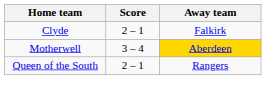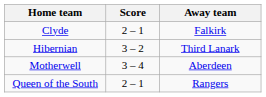+ row: Hibernian | 3 – 2 | Third Lanark
Motherwell | Away team: gold background -> no background
